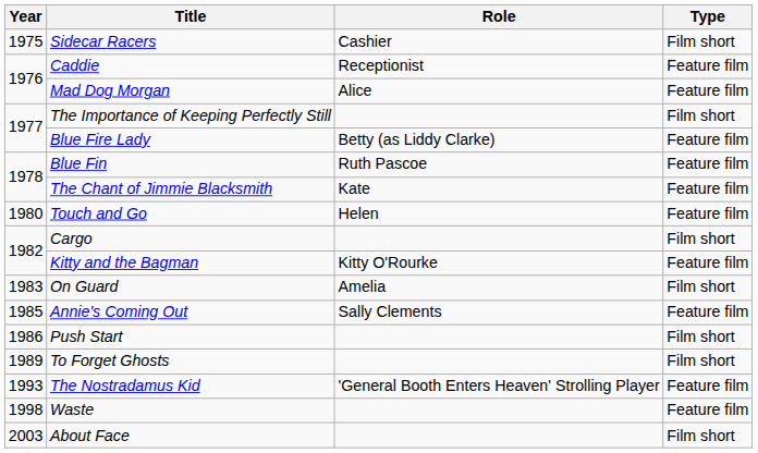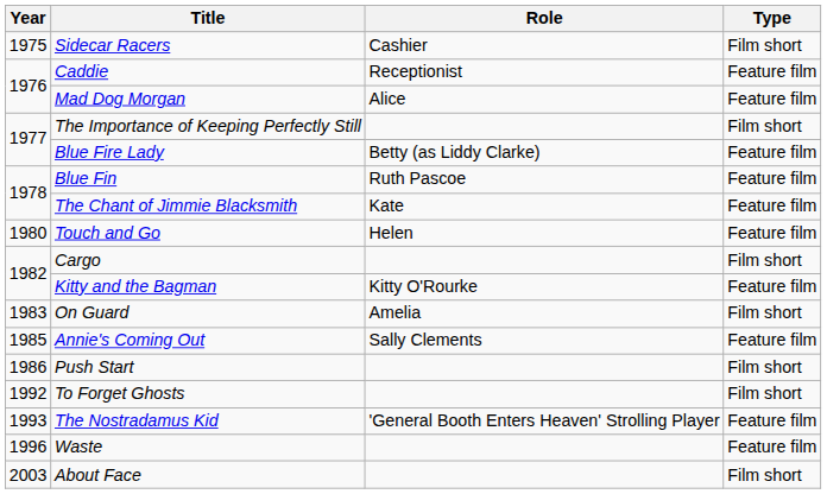To Forget Ghosts | Year: 1989 -> 1992
Waste | Year: 1998 -> 1996
